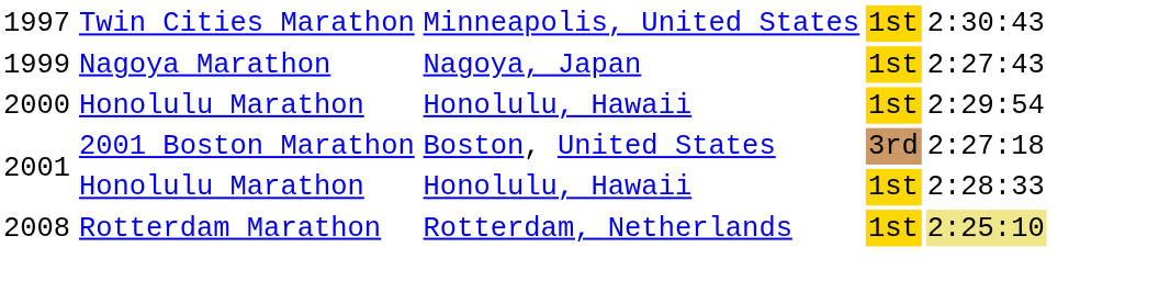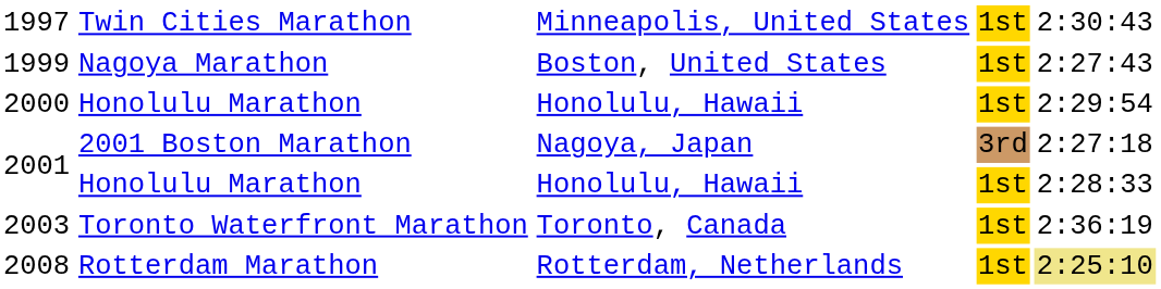1999 | column 3: Nagoya, Japan -> Boston, United States
2001 / 2001 Boston Marathon | column 3: Boston, United States -> Nagoya, Japan
+ row: 2003 | Toronto Waterfront Marathon | Toronto, Canada | 1st | 2:36:19
